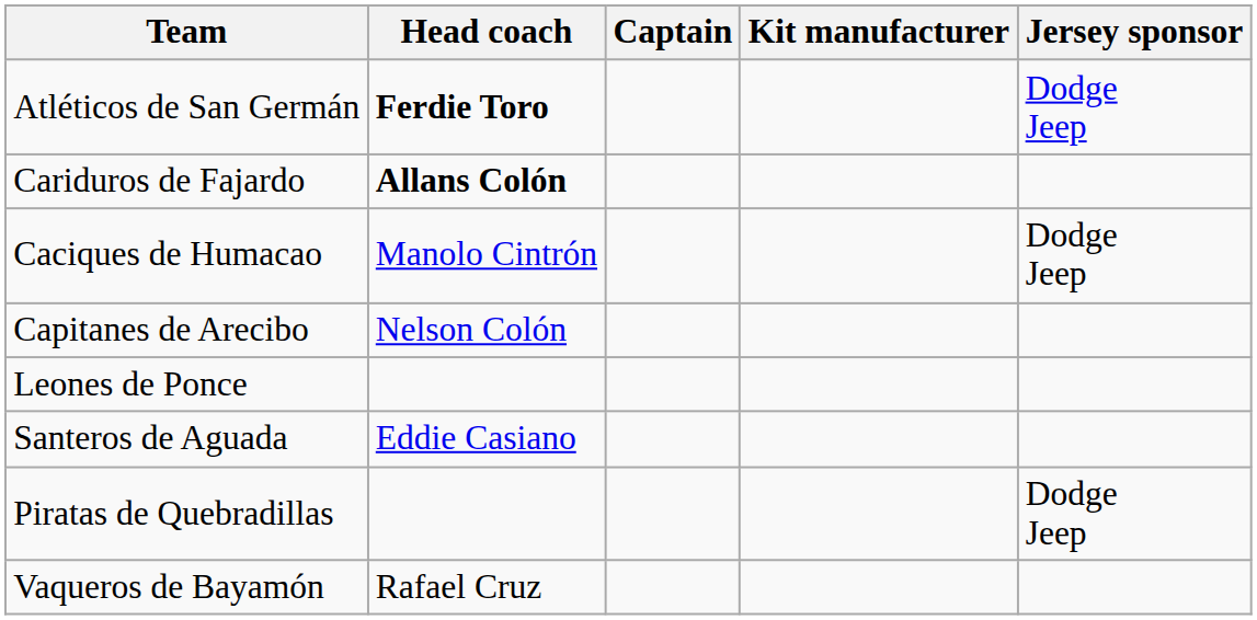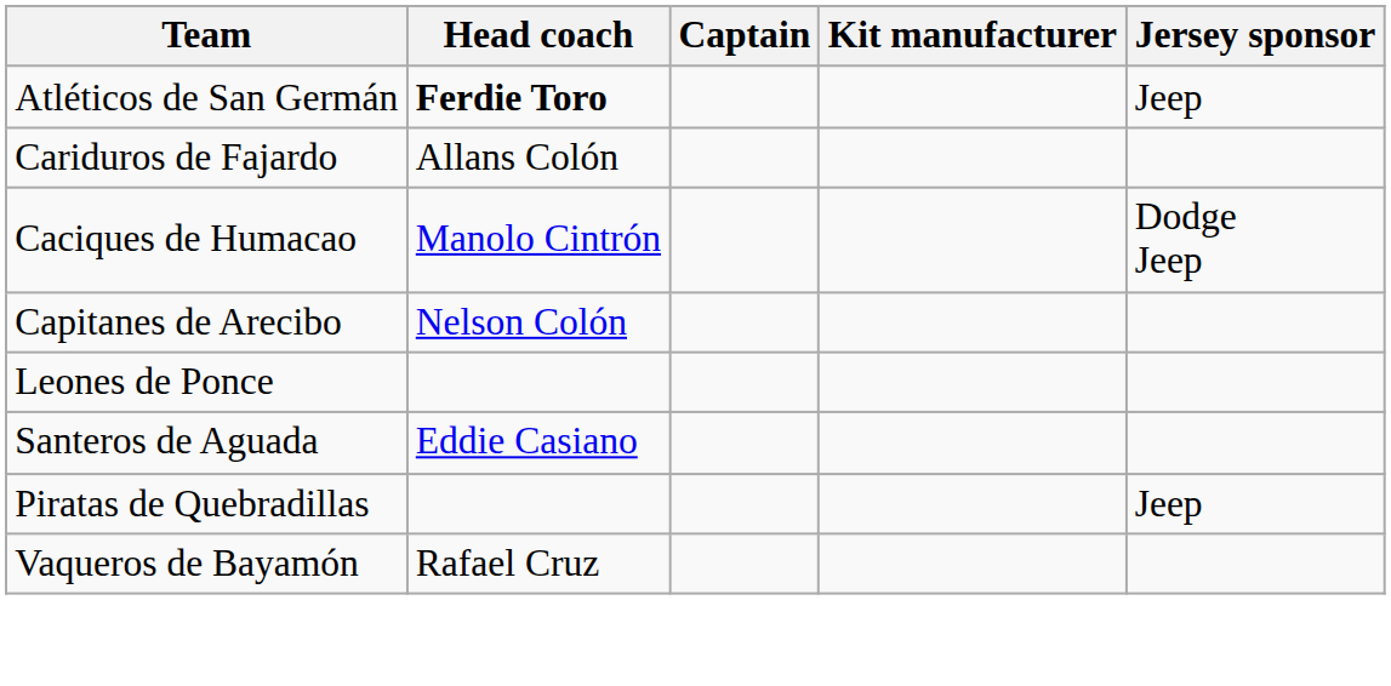Atléticos de San Germán | Jersey sponsor: Dodge Jeep -> Jeep
Cariduros de Fajardo | Head coach: bold -> normal
Piratas de Quebradillas | Jersey sponsor: Dodge Jeep -> Jeep
